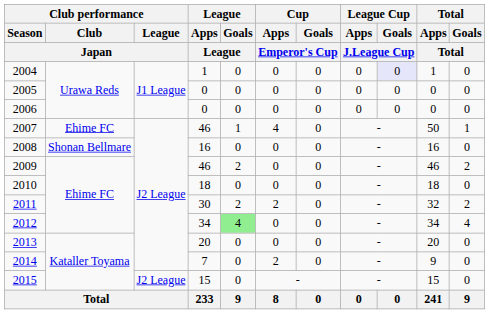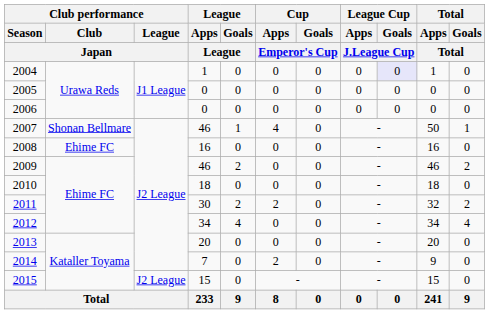2007 | Club performance / Club / Japan: Ehime FC -> Shonan Bellmare
2008 | Club performance / Club / Japan: Shonan Bellmare -> Ehime FC
2012 | League / Goals / League: lightgreen background -> no background
